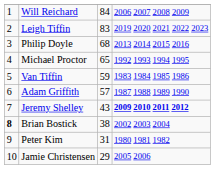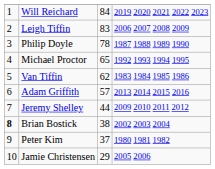Will Reichard | column 4: 2006 2007 2008 2009 -> 2019 2020 2021 2022 2023
Leigh Tiffin | column 4: 2019 2020 2021 2022 2023 -> 2006 2007 2008 2009
Philip Doyle | column 3: 68 -> 78
Philip Doyle | column 4: 2013 2014 2015 2016 -> 1987 1988 1989 1990
Van Tiffin | column 3: 59 -> 62
Adam Griffith | column 4: 1987 1988 1989 1990 -> 2013 2014 2015 2016
Jeremy Shelley | column 3: 43 -> 44
Jeremy Shelley | column 4: bold -> normal
Peter Kim | column 3: 31 -> 37
